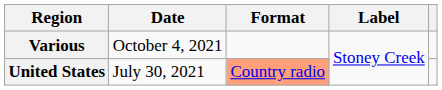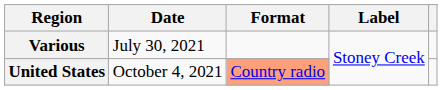Various | Date: October 4, 2021 -> July 30, 2021
United States | Date: July 30, 2021 -> October 4, 2021
